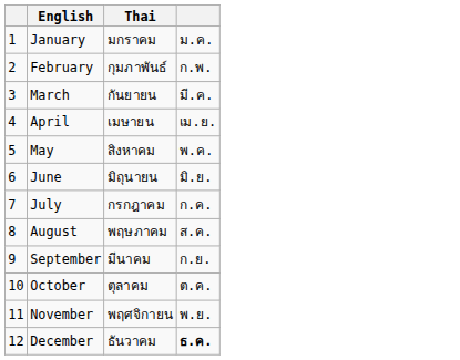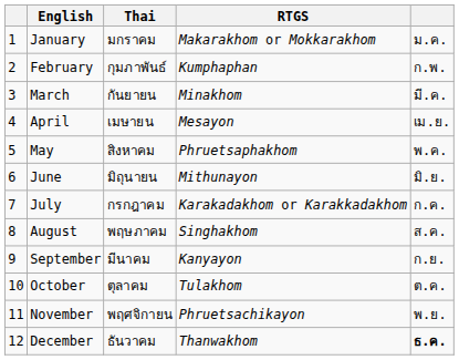+ column: RTGS | Makarakhom or Mokkarakhom | Kumphaphan | Minakhom | Mesayon | Phruetsaphakhom | Mithunayon | Karakadakhom or Karakkadakhom | Singhakhom | Kanyayon | Tulakhom | Phruetsachikayon | Thanwakhom
